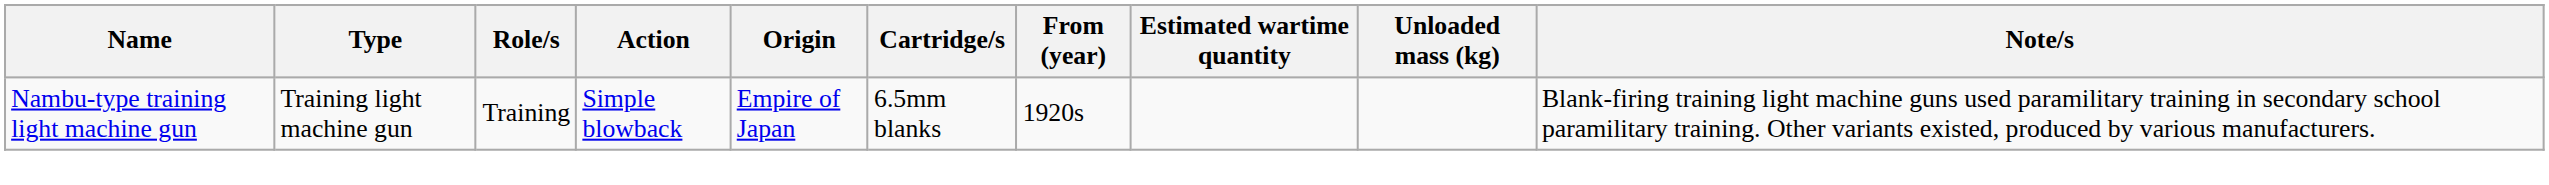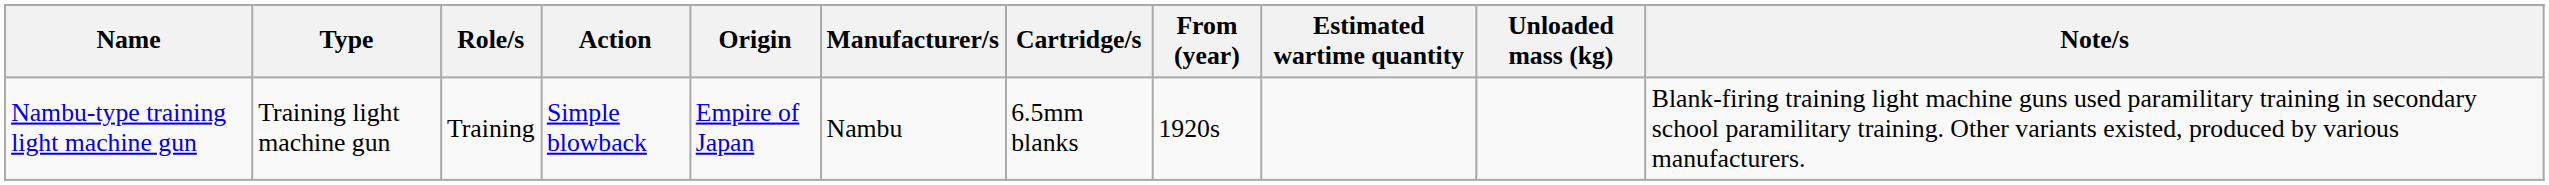+ column: Manufacturer/s | Nambu
